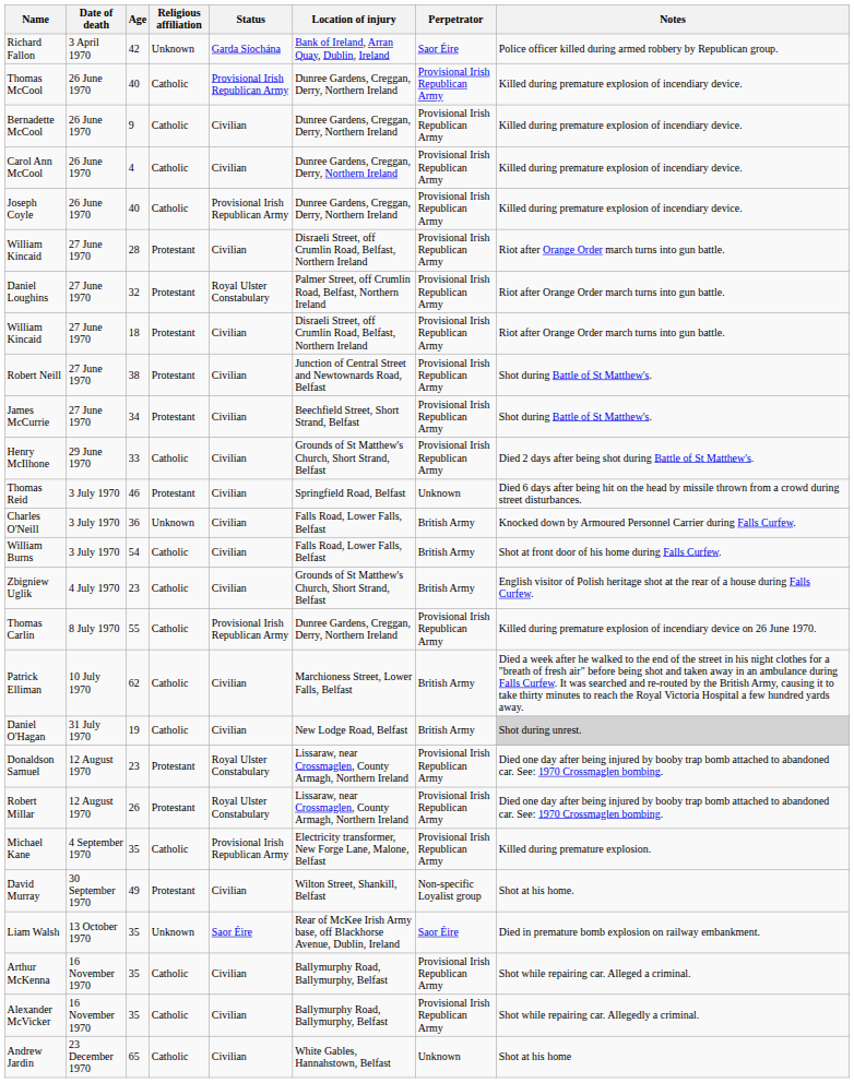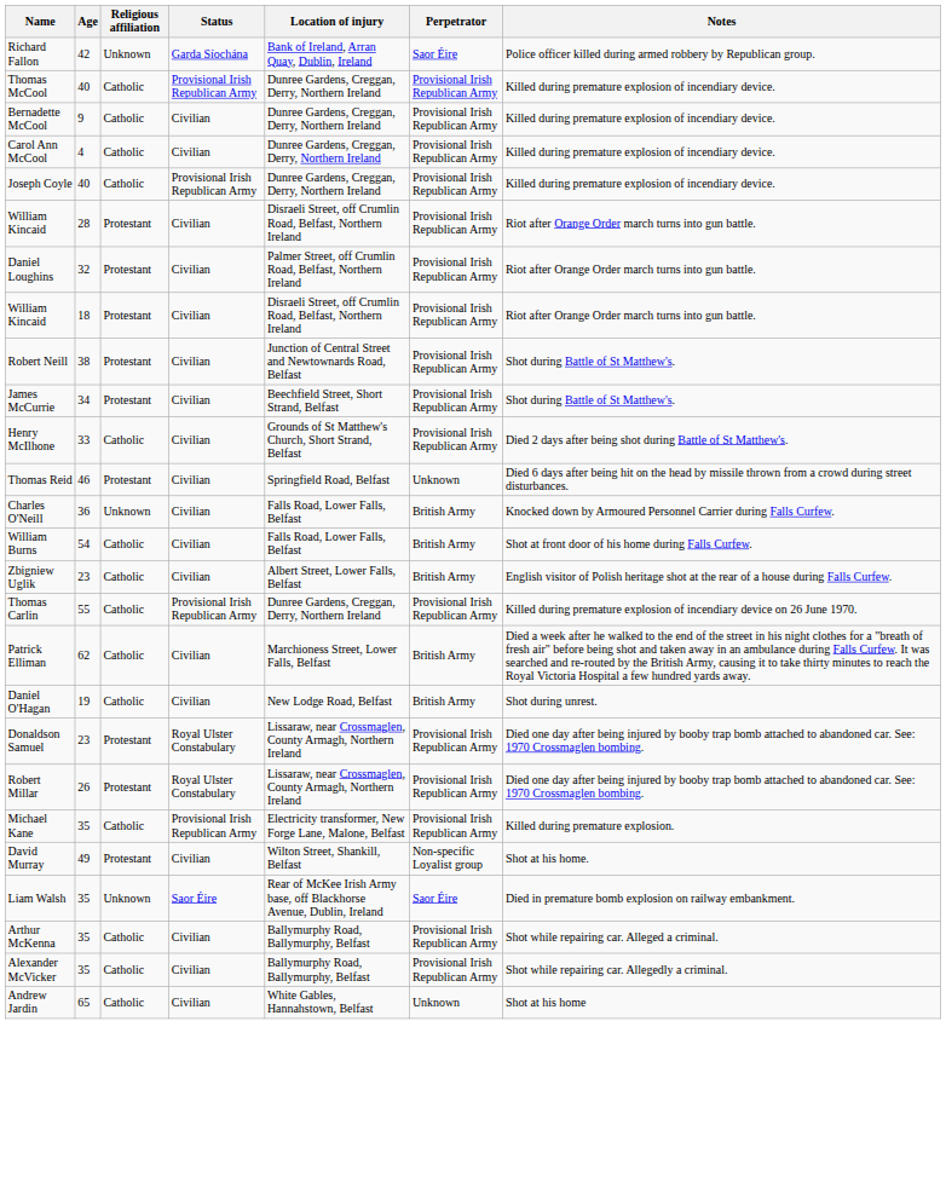- column: Date of death | 3 April 1970 | 26 June 1970 | 26 June 1970 | 26 June 1970 | 26 June 1970 | 27 June 1970 | 27 June 1970 | 27 June 1970 | 27 June 1970 | 27 June 1970 | 29 June 1970 | 3 July 1970 | 3 July 1970 | 3 July 1970 | 4 July 1970 | 8 July 1970 | 10 July 1970 | 31 July 1970 | 12 August 1970 | 12 August 1970 | 4 September 1970 | 30 September 1970 | 13 October 1970 | 16 November 1970 | 16 November 1970 | 23 December 1970
Daniel Loughins | Status: Royal Ulster Constabulary -> Civilian
Zbigniew Uglik | Location of injury: Grounds of St Matthew's Church, Short Strand, Belfast -> Albert Street, Lower Falls, Belfast
Daniel O'Hagan | Notes: lightgrey background -> no background
